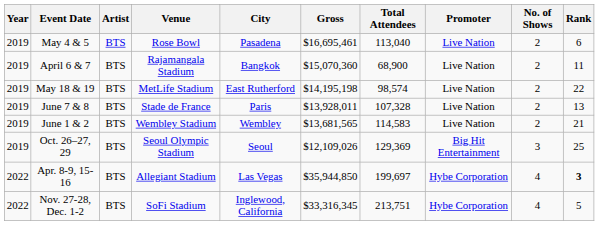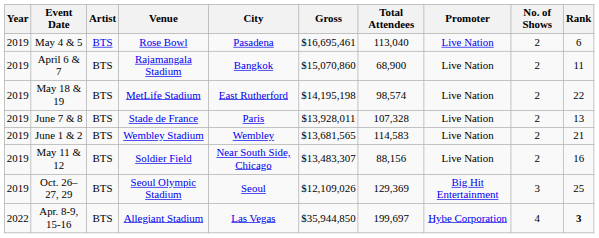April 6 & 7 | Gross: $15,070,360 -> $15,070,860
+ row: 2019 | May 11 & 12 | BTS | Soldier Field | Near South Side, Chicago | $13,483,307 | 88,156 | Live Nation | 2 | 16
- row: 2022 | Nov. 27-28, Dec. 1-2 | BTS | SoFi Stadium | Inglewood, California | $33,316,345 | 213,751 | Hybe Corporation | 4 | 5
